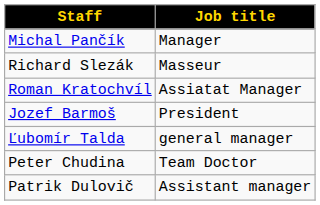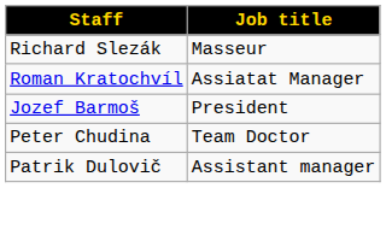- row: Michal Pančík | Manager
- row: Ľubomír Talda | general manager
